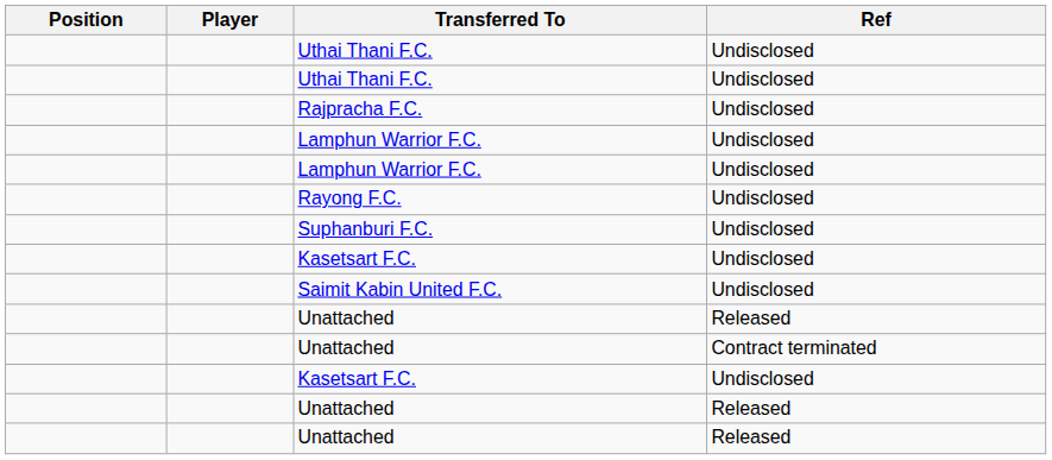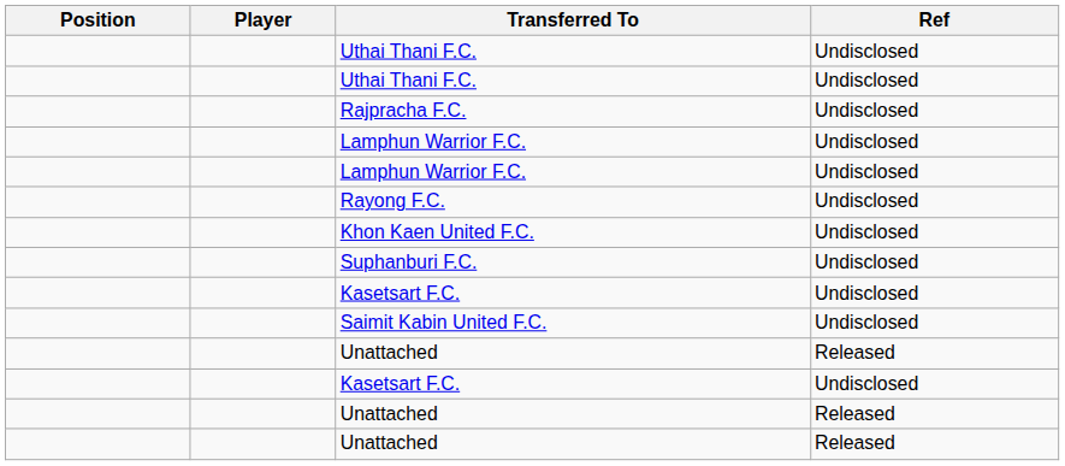+ row: Khon Kaen United F.C. | Undisclosed
- row: Unattached | Contract terminated
